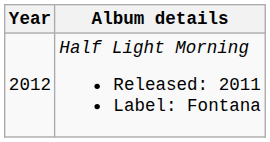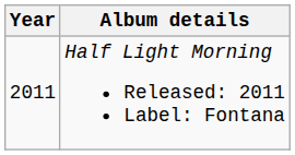Half Light Morning Released: 2011 Label: Fontana | Year: 2012 -> 2011
